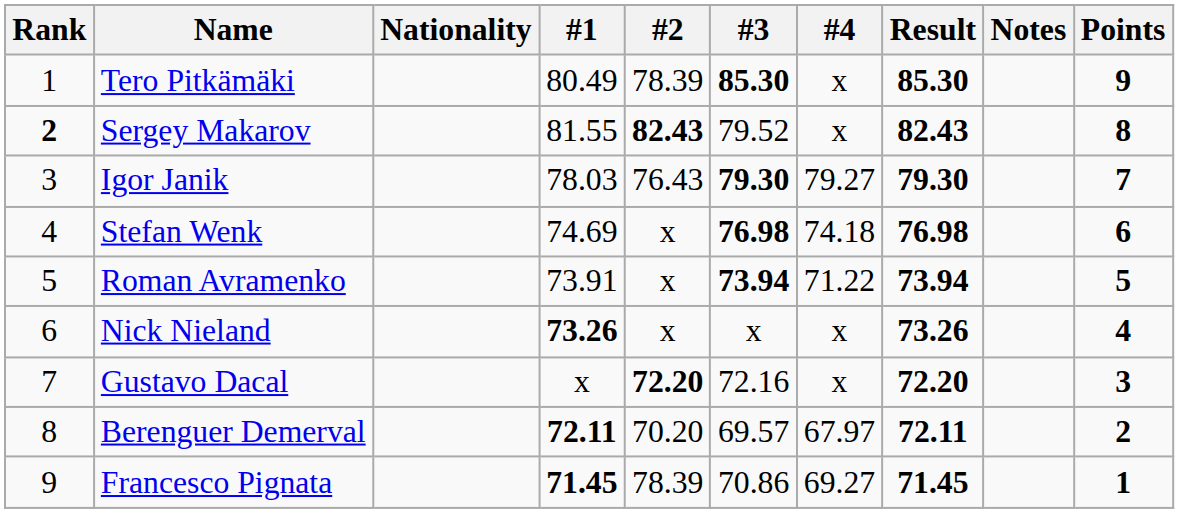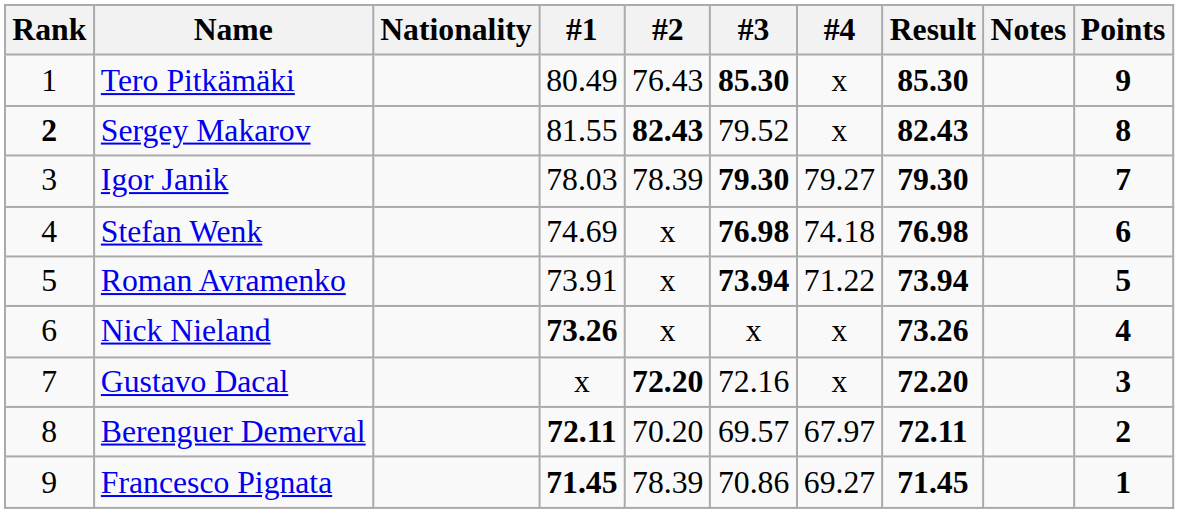Tero Pitkämäki | #2: 78.39 -> 76.43
Igor Janik | #2: 76.43 -> 78.39
